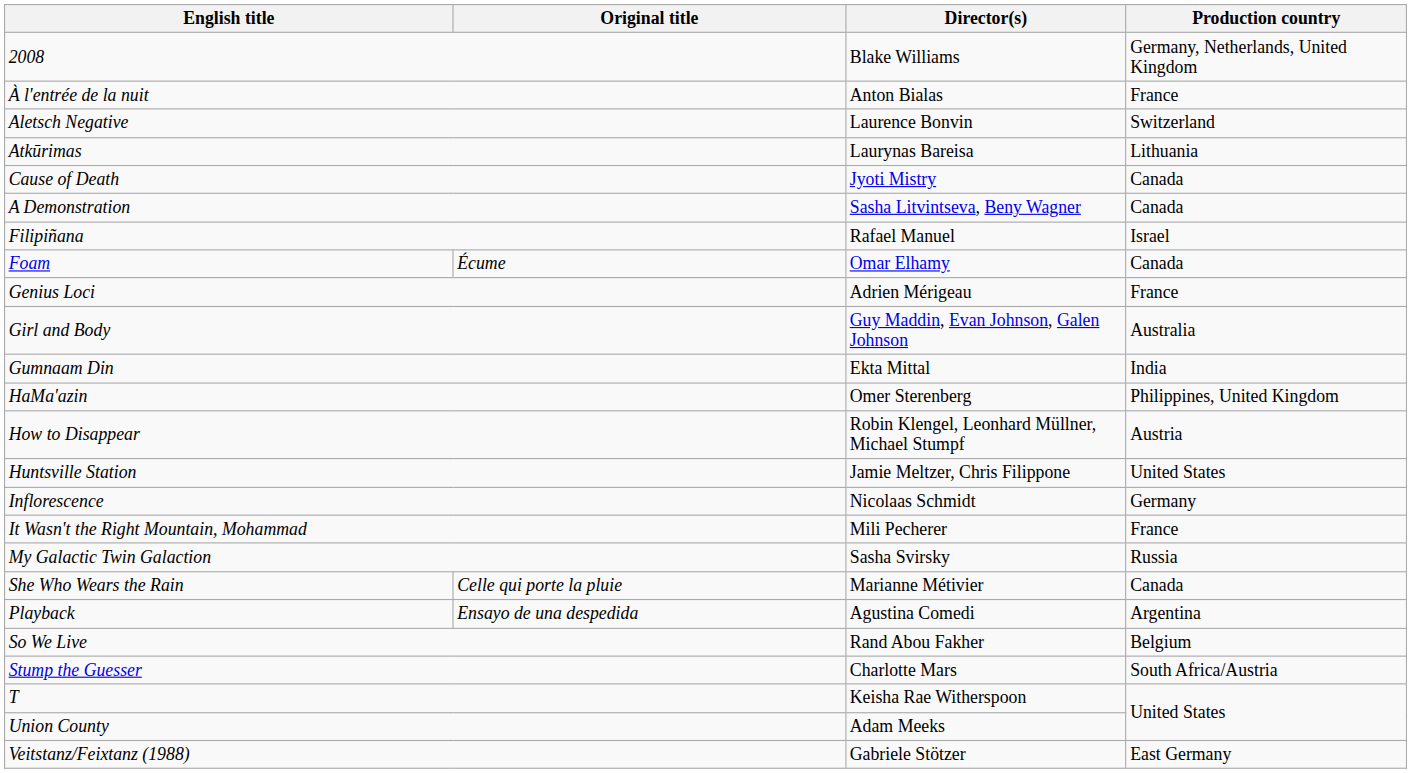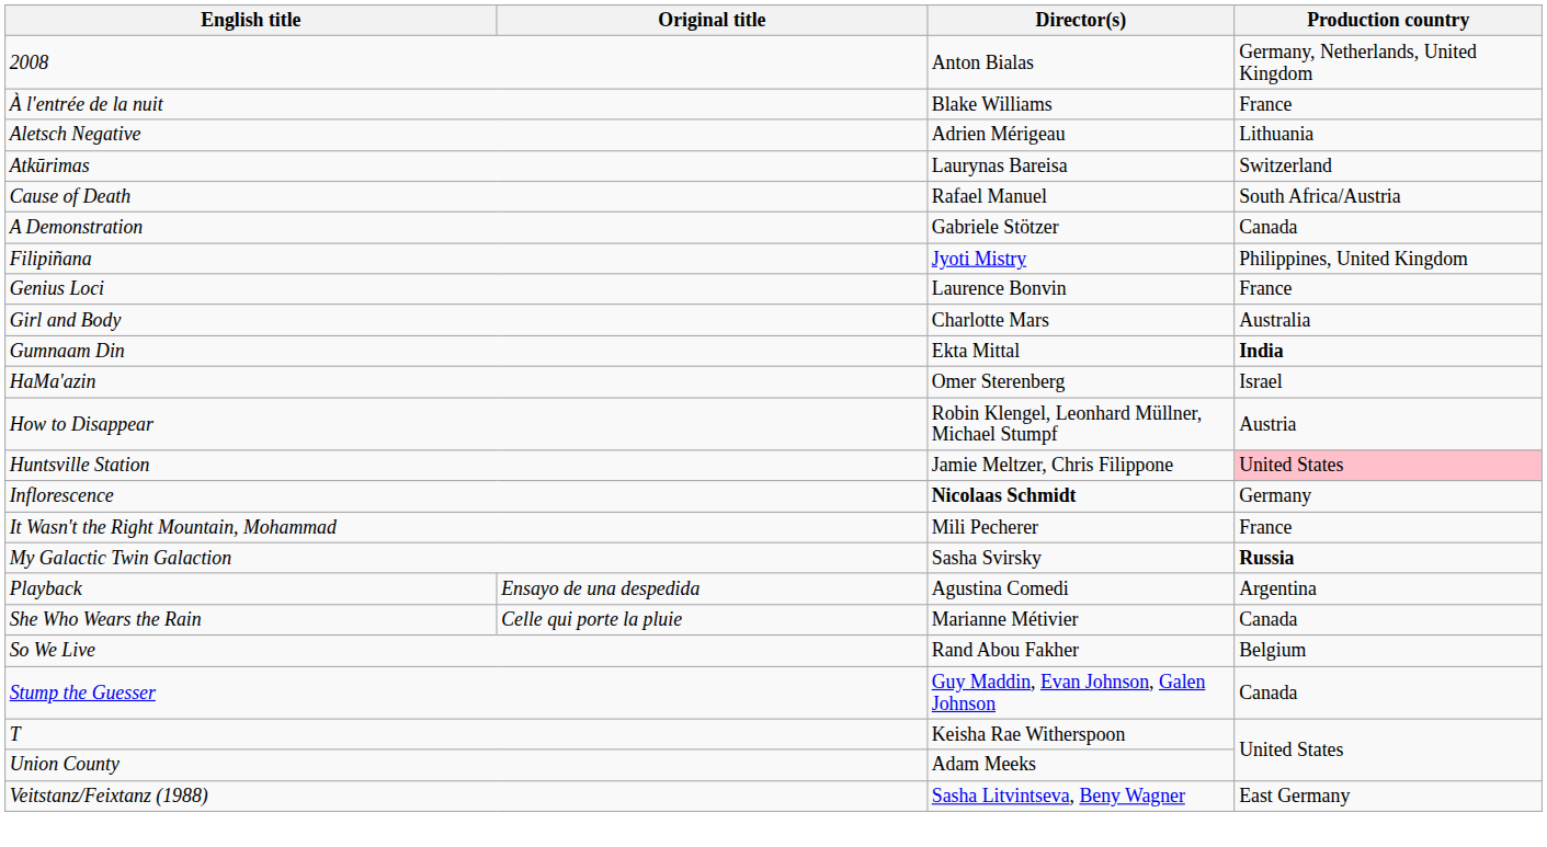2008 | Director(s): Blake Williams -> Anton Bialas
À l'entrée de la nuit | Director(s): Anton Bialas -> Blake Williams
Aletsch Negative | Director(s): Laurence Bonvin -> Adrien Mérigeau
Aletsch Negative | Production country: Switzerland -> Lithuania
Atkūrimas | Production country: Lithuania -> Switzerland
Cause of Death | Director(s): Jyoti Mistry -> Rafael Manuel
Cause of Death | Production country: Canada -> South Africa/Austria
A Demonstration | Director(s): Sasha Litvintseva, Beny Wagner -> Gabriele Stötzer
Filipiñana | Director(s): Rafael Manuel -> Jyoti Mistry
Filipiñana | Production country: Israel -> Philippines, United Kingdom
- row: Foam | Écume | Omar Elhamy | Canada
Genius Loci | Director(s): Adrien Mérigeau -> Laurence Bonvin
Girl and Body | Director(s): Guy Maddin, Evan Johnson, Galen Johnson -> Charlotte Mars
Gumnaam Din | Production country: normal -> bold
HaMa'azin | Production country: Philippines, United Kingdom -> Israel
Huntsville Station | Production country: no background -> pink background
Inflorescence | Director(s): normal -> bold
My Galactic Twin Galaction | Production country: normal -> bold
rows swapped: Playback <-> She Who Wears the Rain
Stump the Guesser | Director(s): Charlotte Mars -> Guy Maddin, Evan Johnson, Galen Johnson
Stump the Guesser | Production country: South Africa/Austria -> Canada
Veitstanz/Feixtanz (1988) | Director(s): Gabriele Stötzer -> Sasha Litvintseva, Beny Wagner
